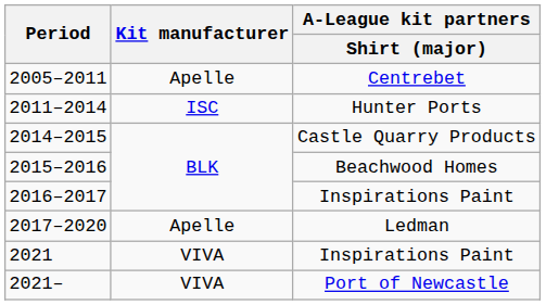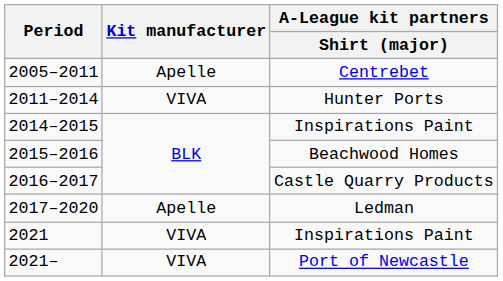2011–2014 | Kit manufacturer: ISC -> VIVA
2014–2015 | A-League kit partners / Shirt (major): Castle Quarry Products -> Inspirations Paint
2016–2017 | A-League kit partners / Shirt (major): Inspirations Paint -> Castle Quarry Products
